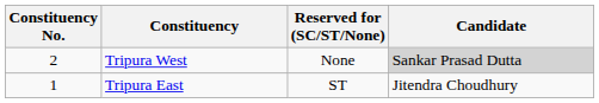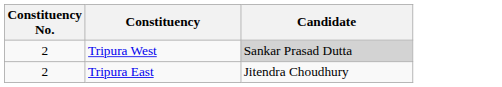- column: Reserved for (SC/ST/None) | None | ST
Tripura East | Constituency No.: 1 -> 2
